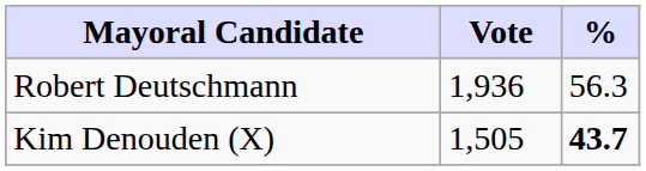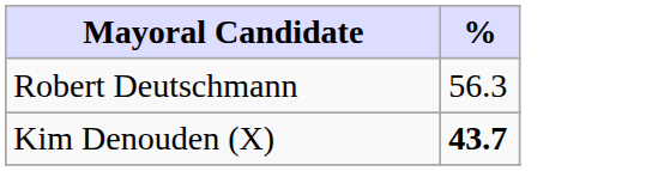- column: Vote | 1,936 | 1,505
